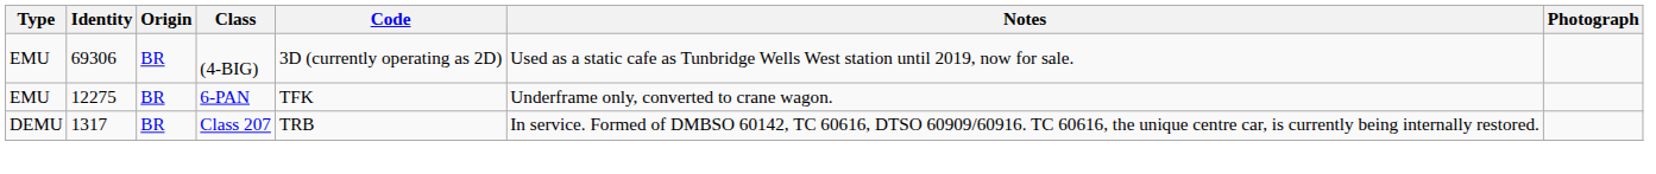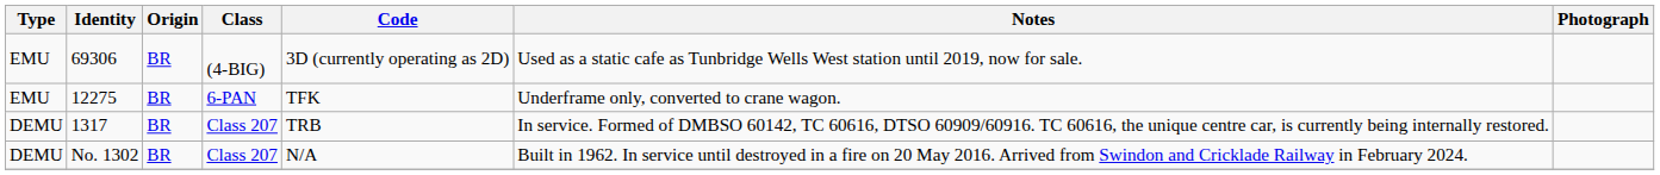+ row: DEMU | No. 1302 | BR | Class 207 | N/A | Built in 1962. In service until destroyed in a fire on 20 May 2016. Arrived from Swindon and Cricklade Railway in February 2024.
